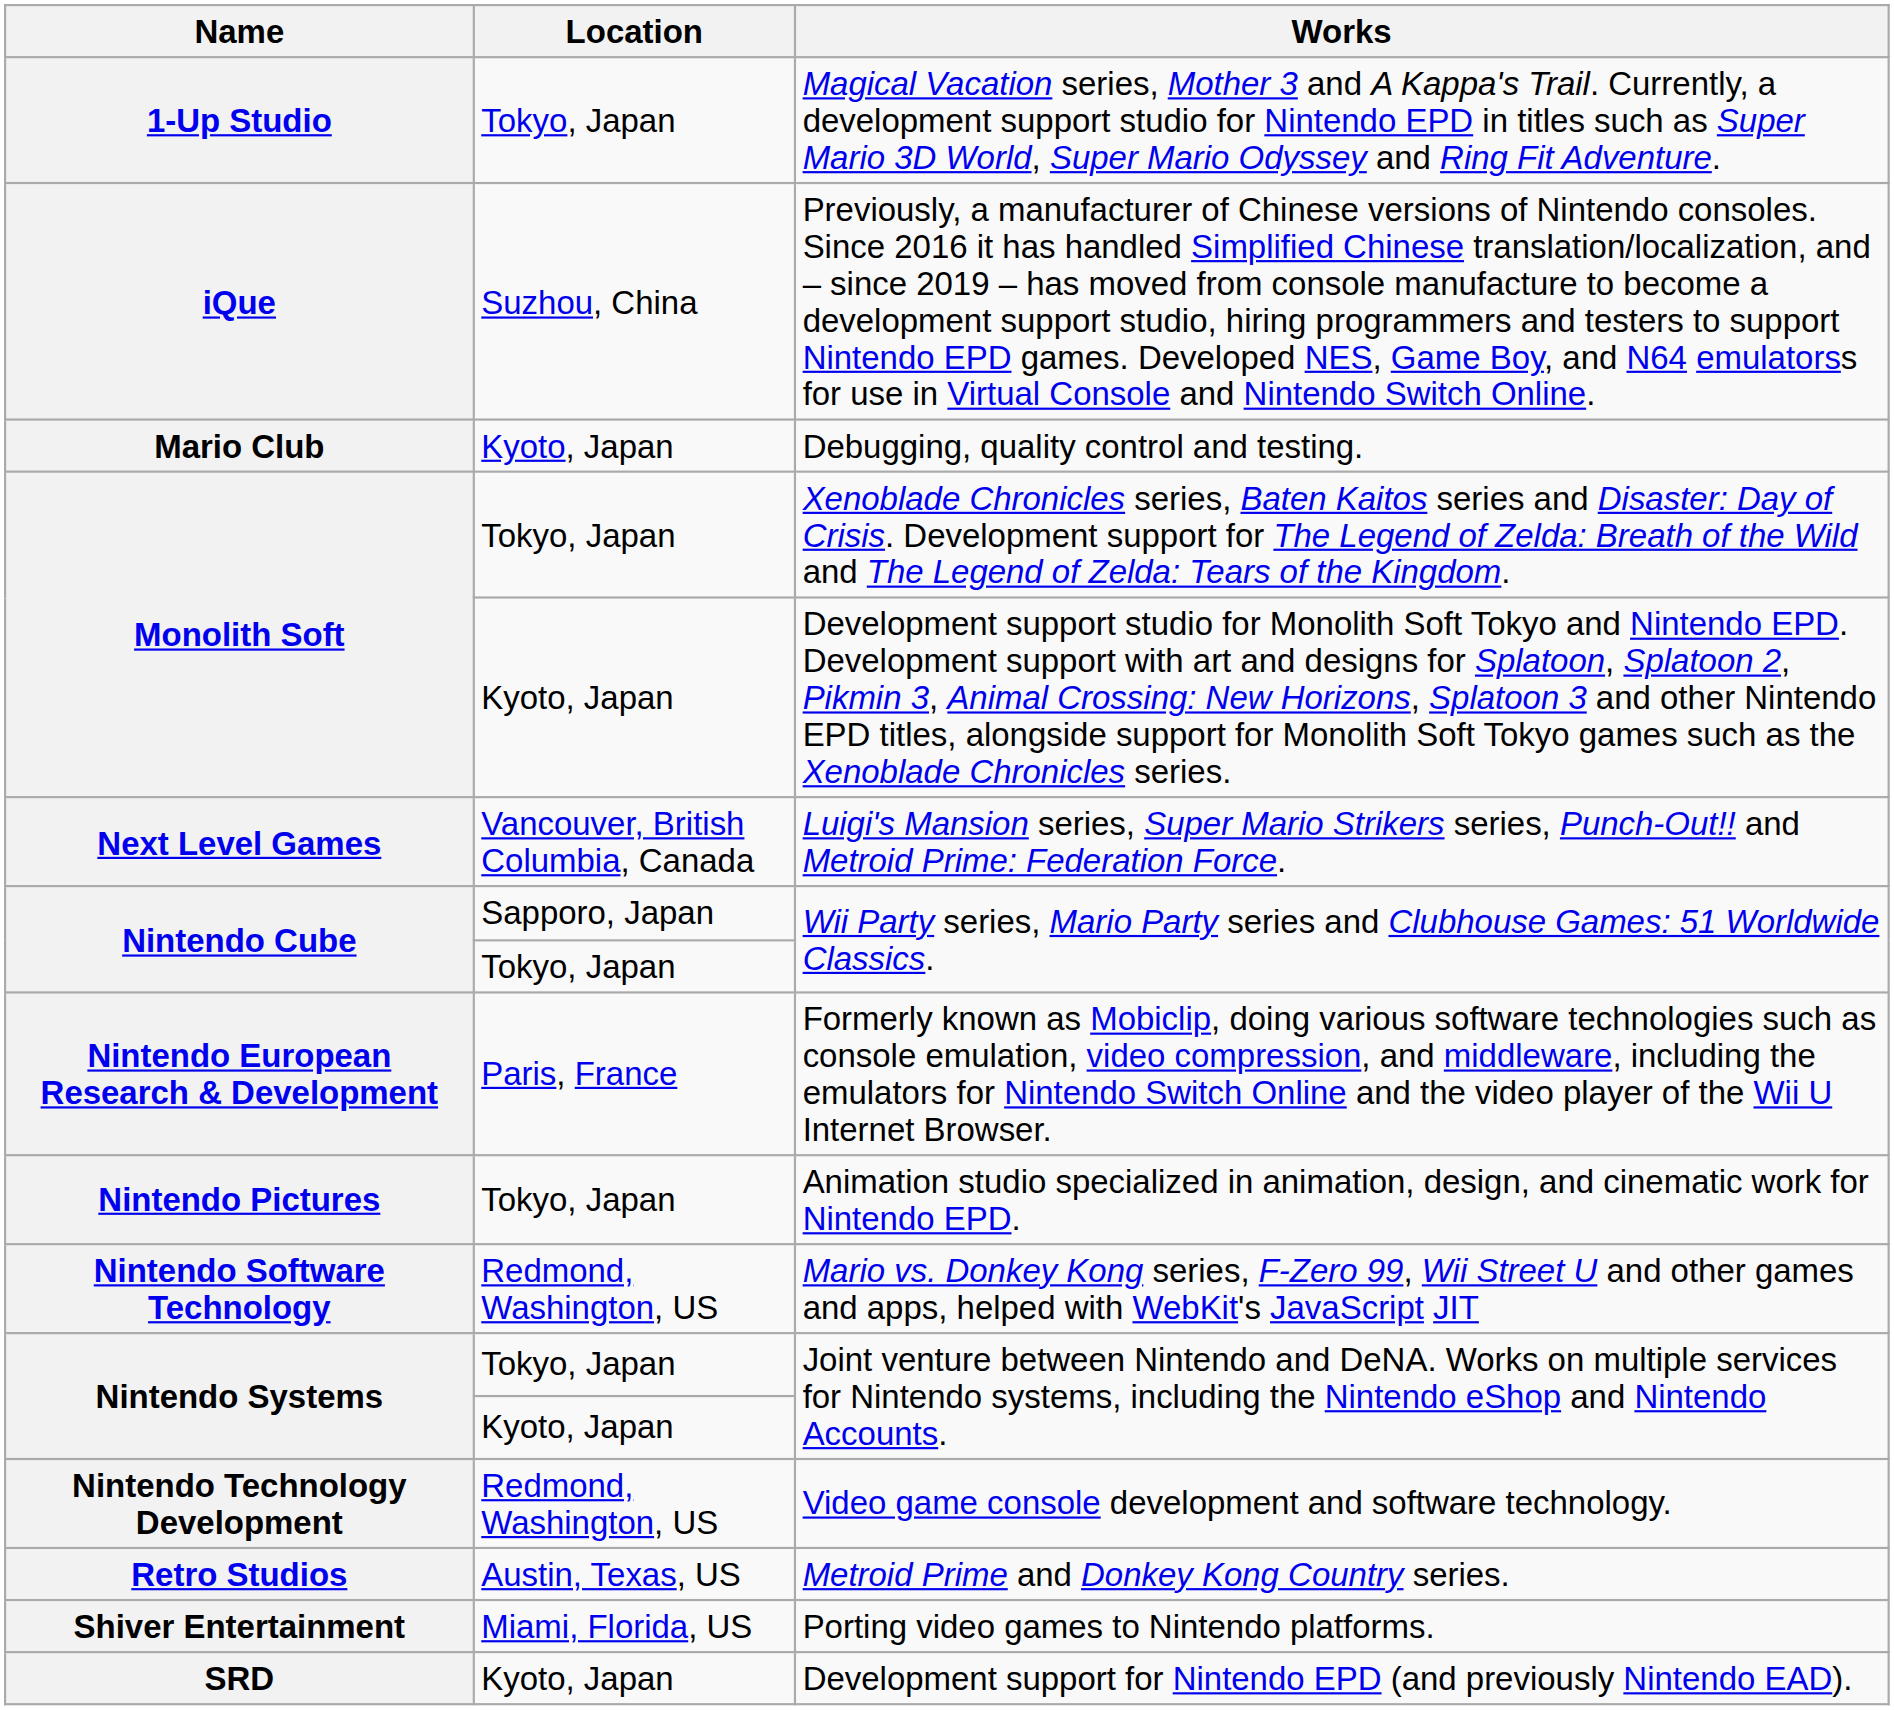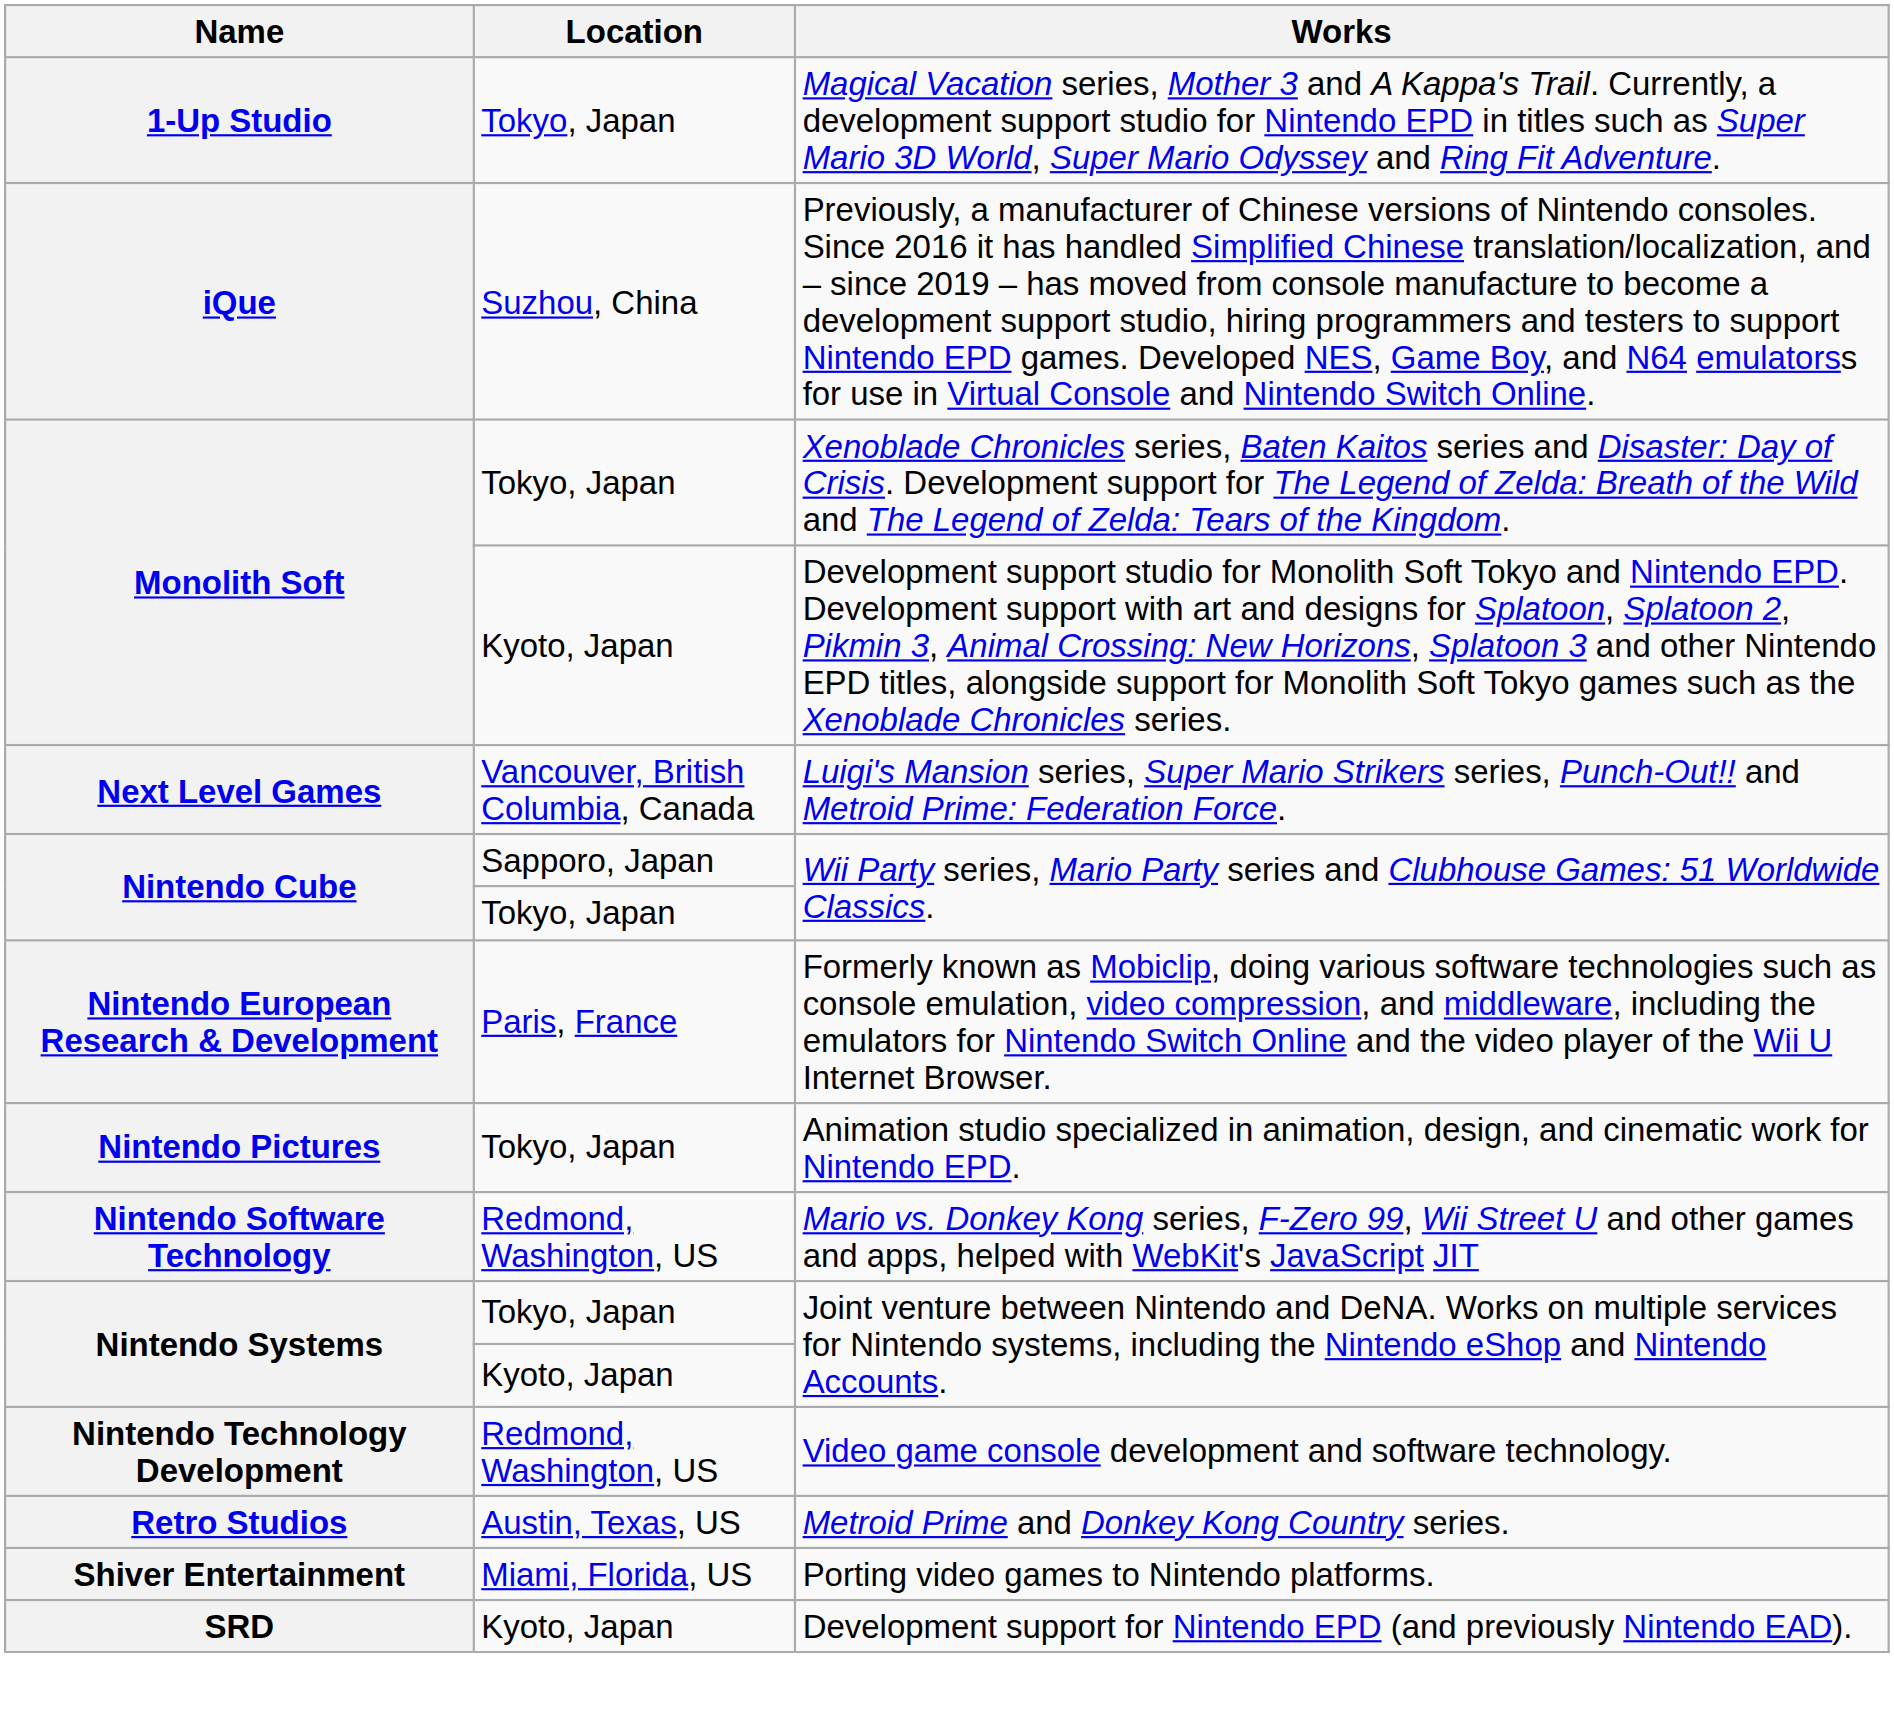- row: Mario Club | Kyoto, Japan | Debugging, quality control and testing.
